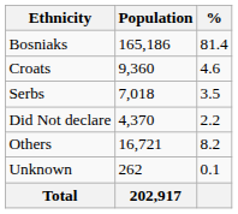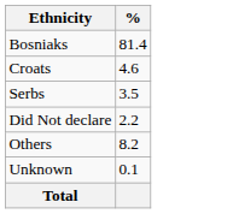- column: Population | 165,186 | 9,360 | 7,018 | 4,370 | 16,721 | 262 | 202,917
